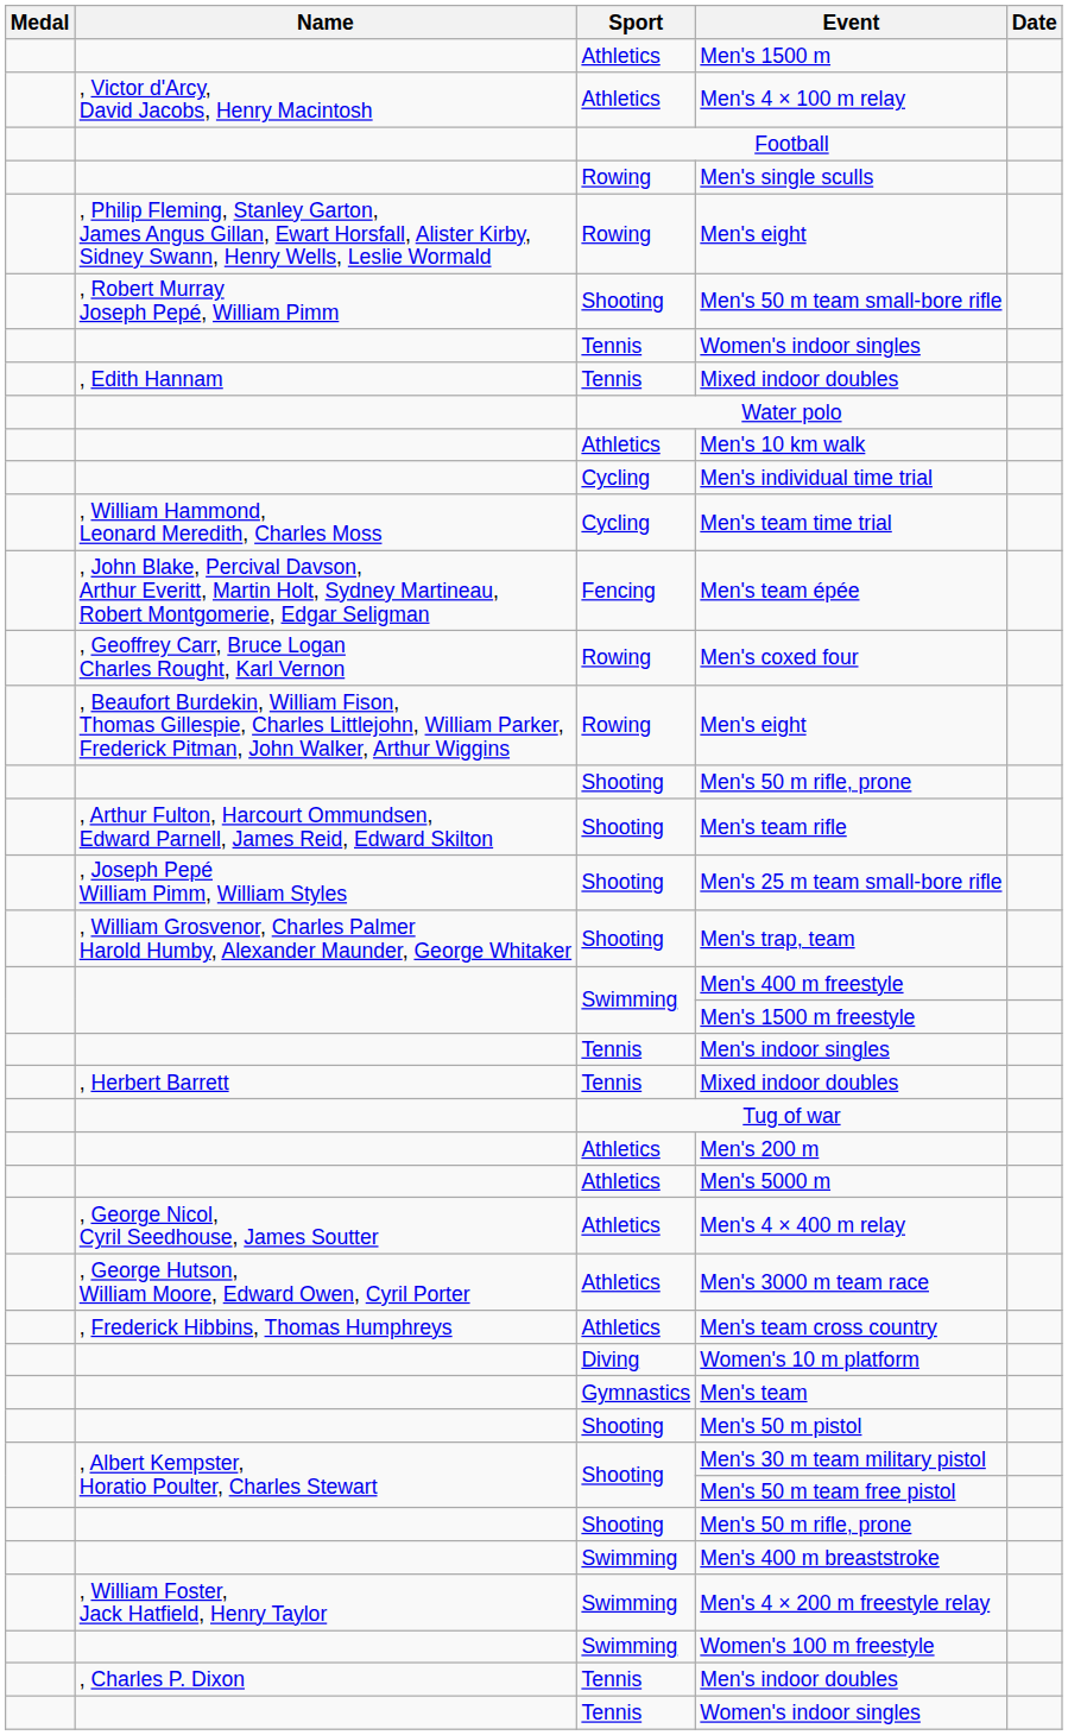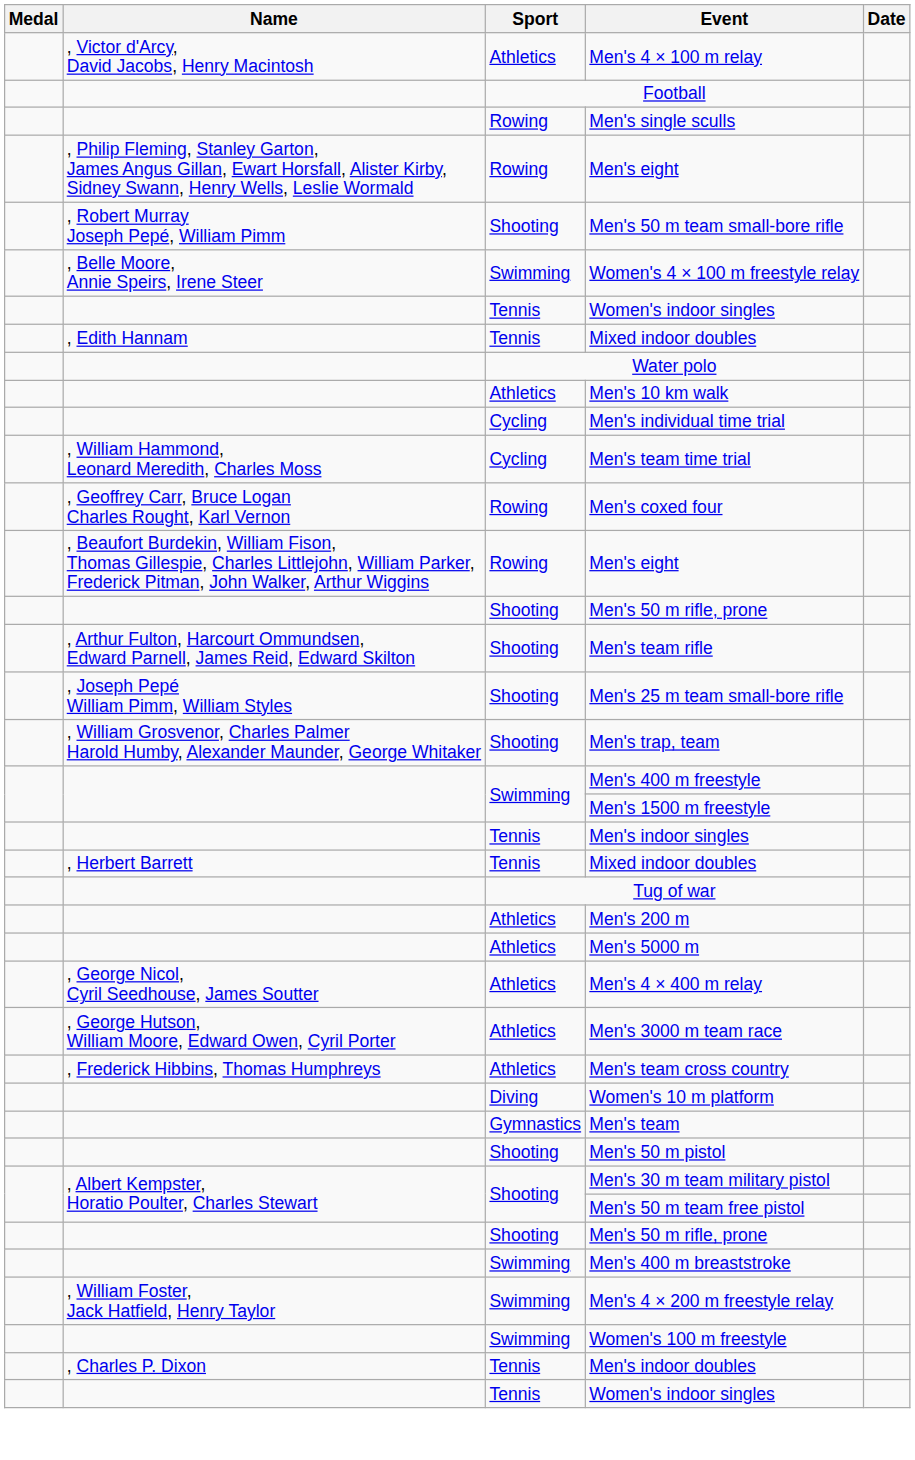- row: Athletics | Men's 1500 m
+ row: , Belle Moore, Annie Speirs, Irene Steer | Swimming | Women's 4 × 100 m freestyle relay
- row: , John Blake, Percival Davson, Arthur Everitt, Martin Holt, Sydney Martineau, Robert Montgomerie, Edgar Seligman | Fencing | Men's team épée
